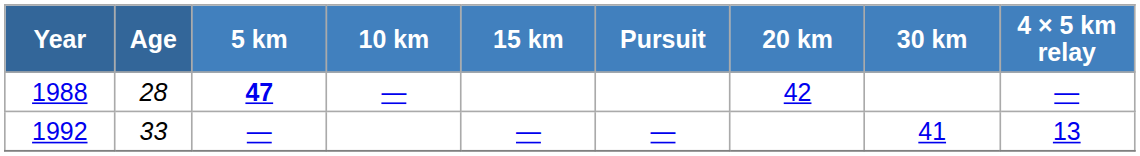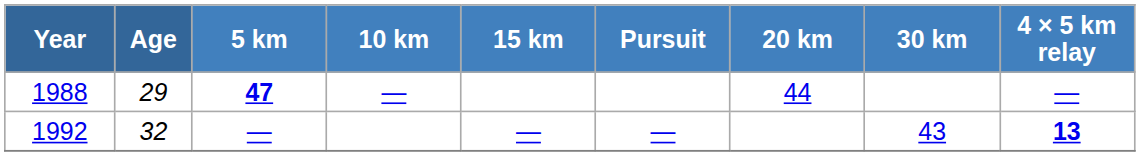1988 | Age: 28 -> 29
1988 | 20 km: 42 -> 44
1992 | Age: 33 -> 32
1992 | 30 km: 41 -> 43
1992 | 4 × 5 km relay: normal -> bold
